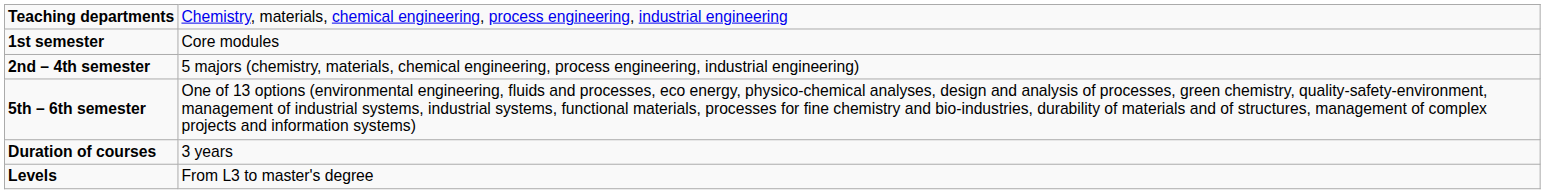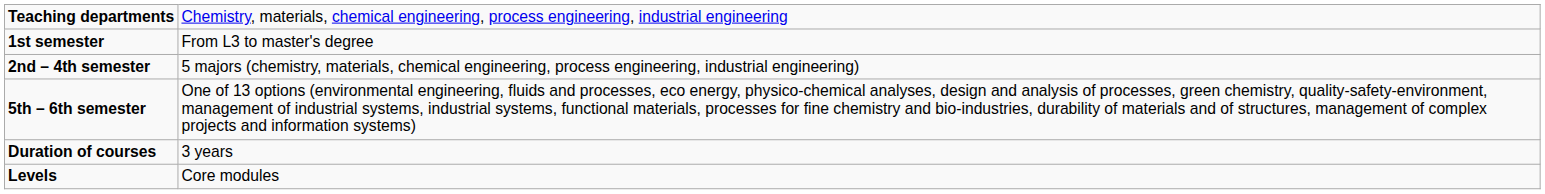1st semester | column 2: Core modules -> From L3 to master's degree
Levels | column 2: From L3 to master's degree -> Core modules
